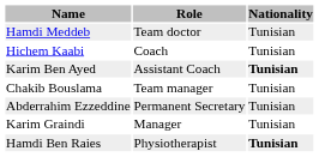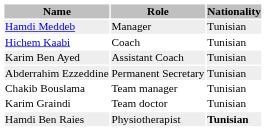Hamdi Meddeb | Role: Team doctor -> Manager
Karim Ben Ayed | Nationality: bold -> normal
rows swapped: Chakib Bouslama <-> Abderrahim Ezzeddine
Karim Graindi | Role: Manager -> Team doctor
